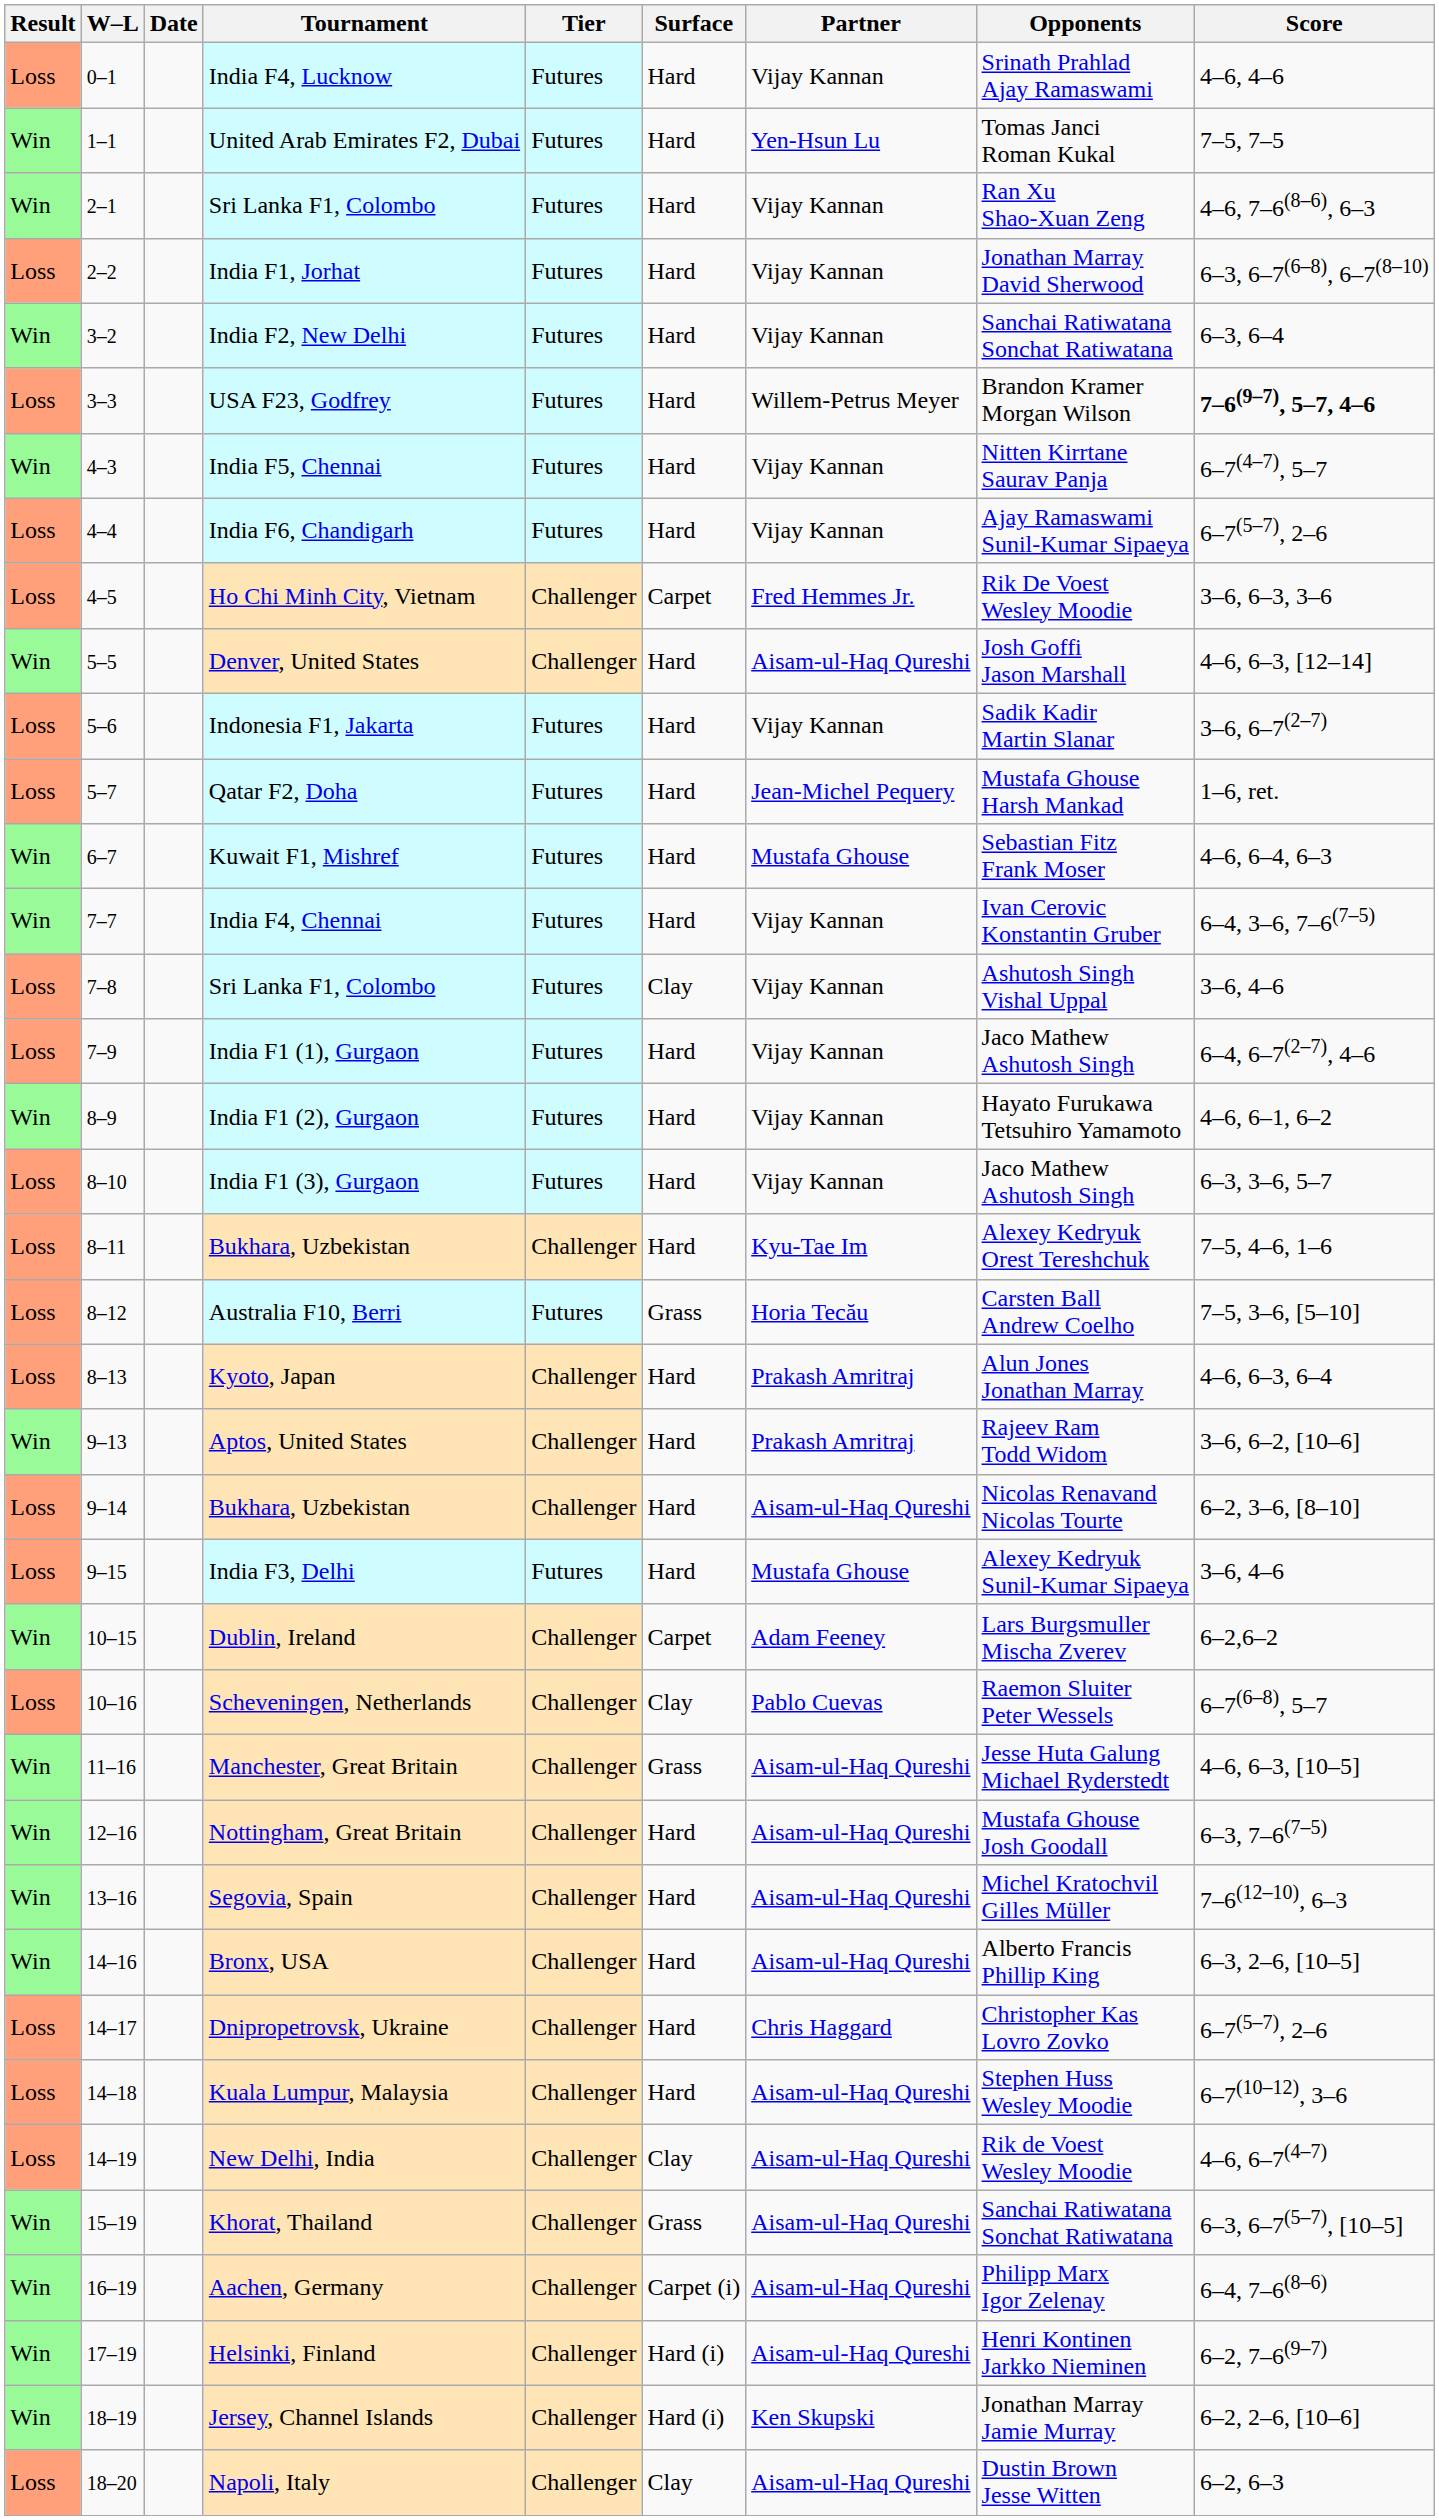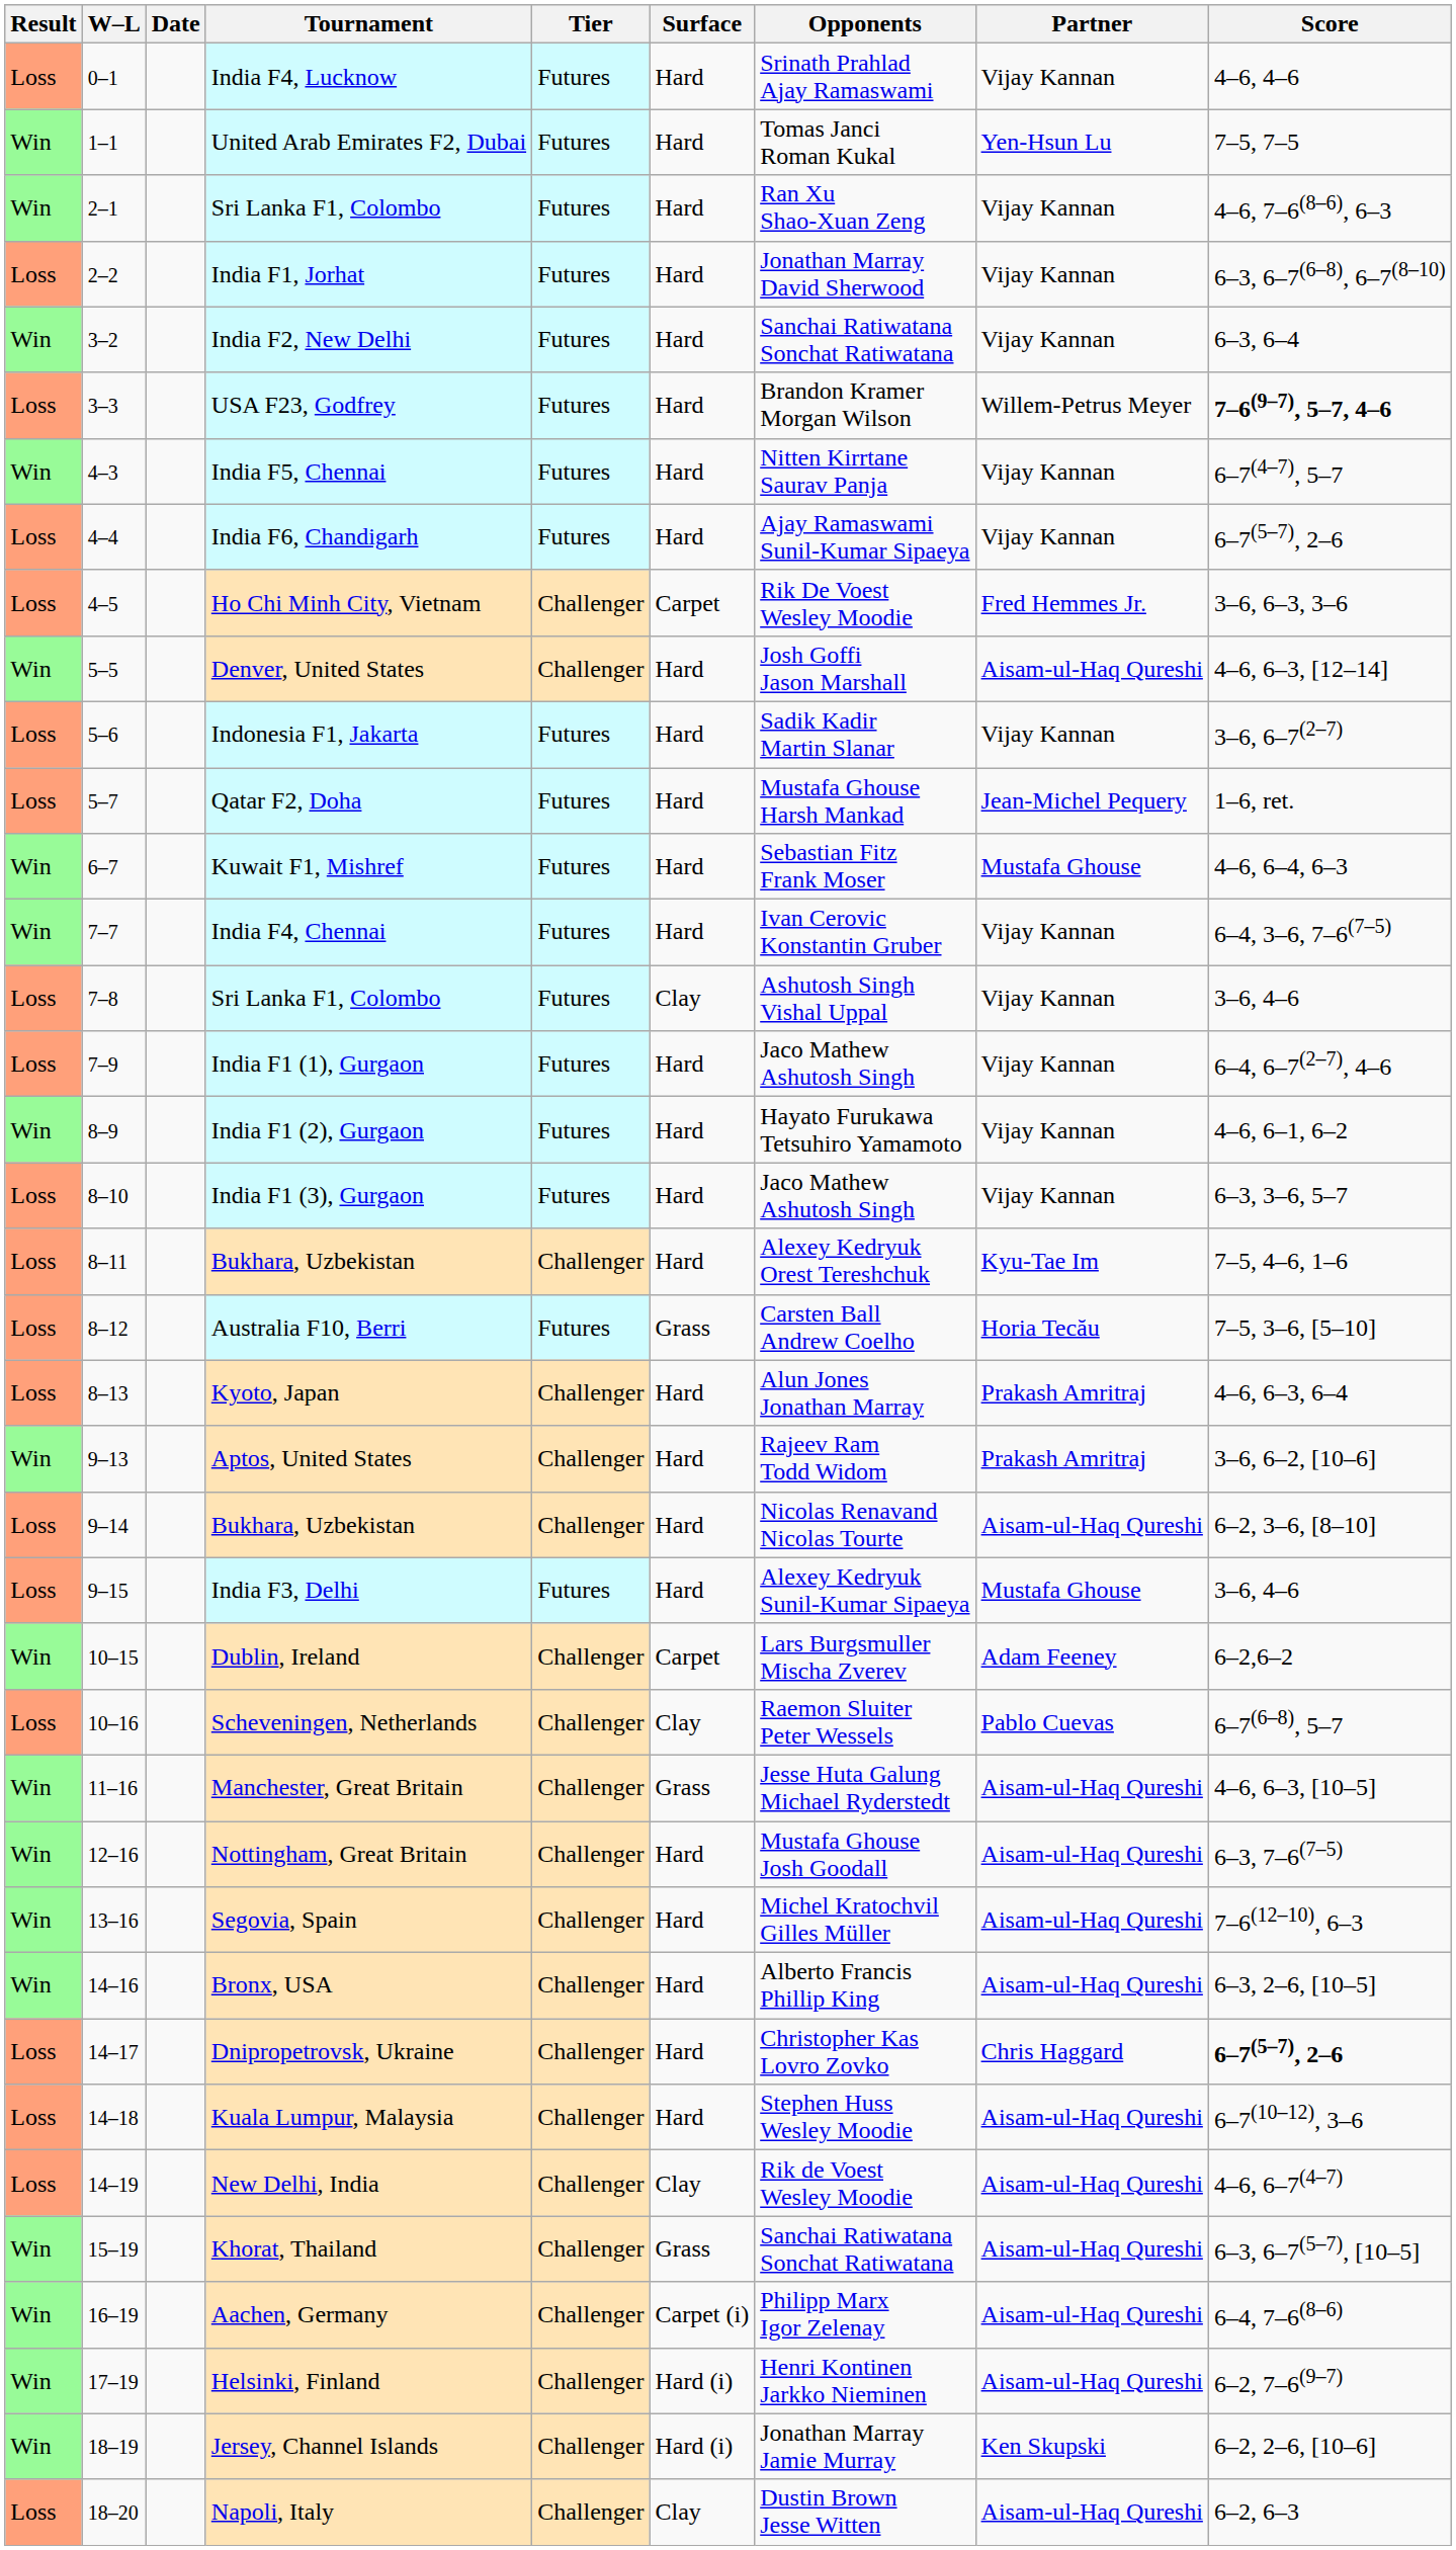columns swapped: Partner <-> Opponents
Dnipropetrovsk, Ukraine | Score: normal -> bold
